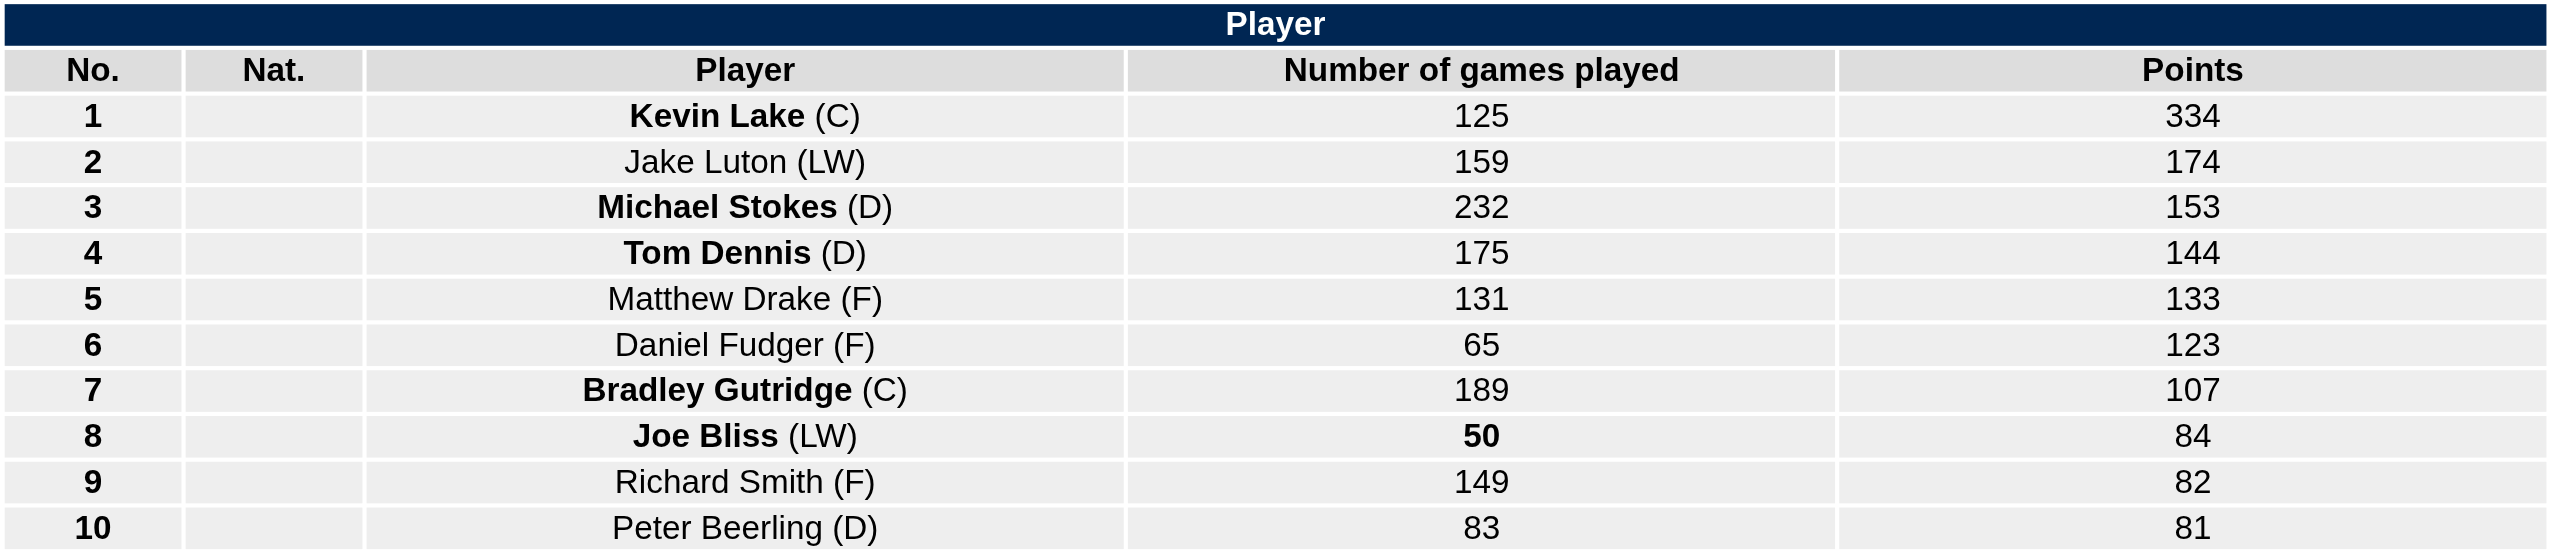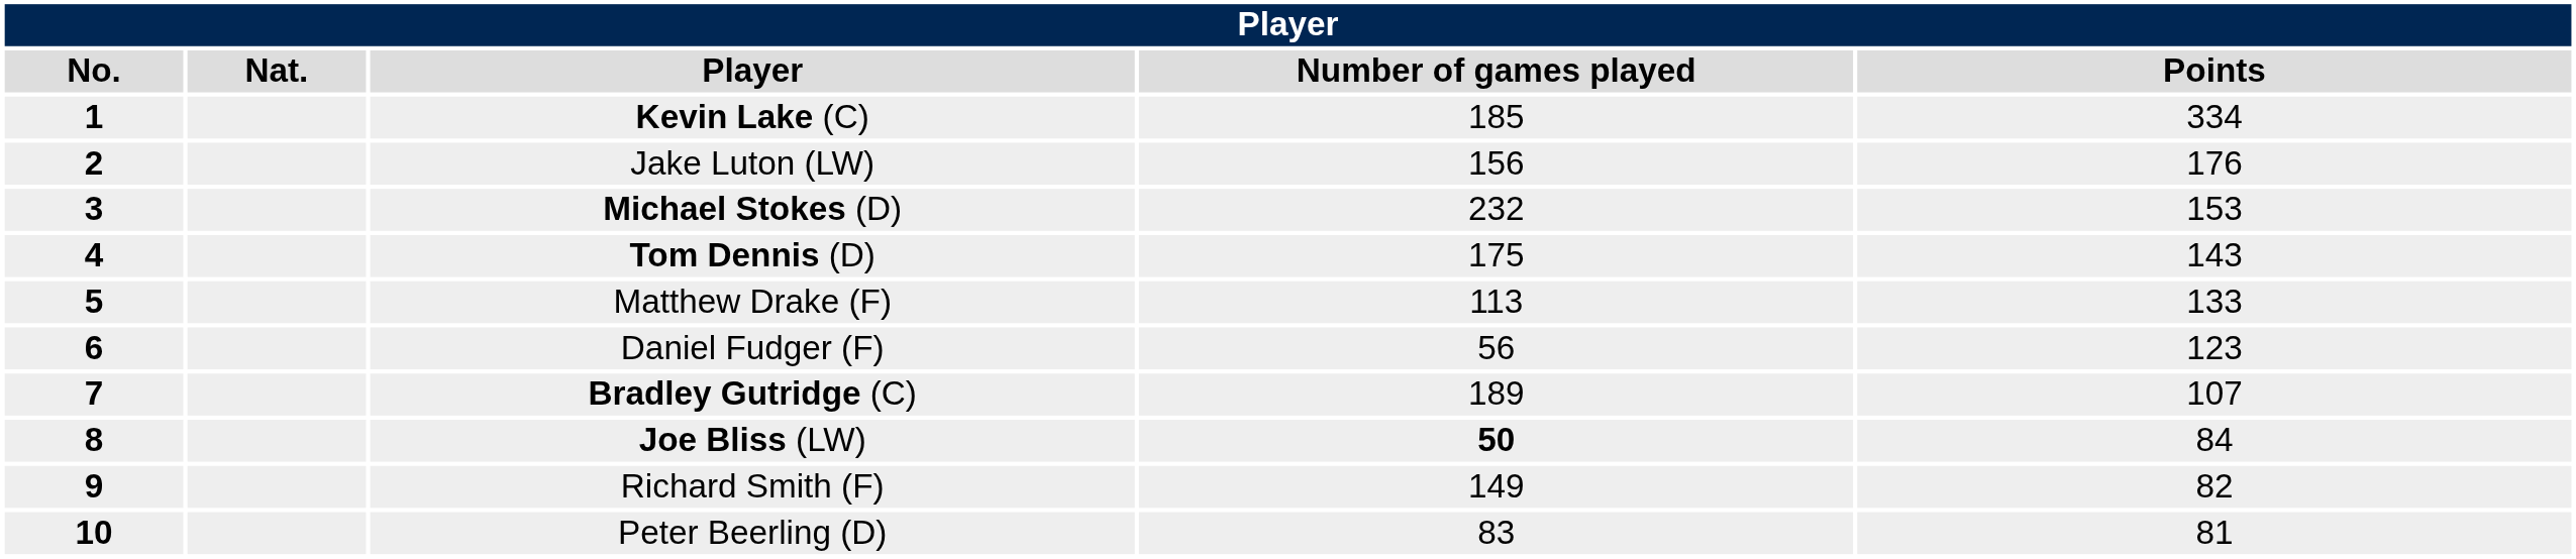Kevin Lake (C) | Number of games played: 125 -> 185
Jake Luton (LW) | Number of games played: 159 -> 156
Jake Luton (LW) | Points: 174 -> 176
Tom Dennis (D) | Points: 144 -> 143
Matthew Drake (F) | Number of games played: 131 -> 113
Daniel Fudger (F) | Number of games played: 65 -> 56
